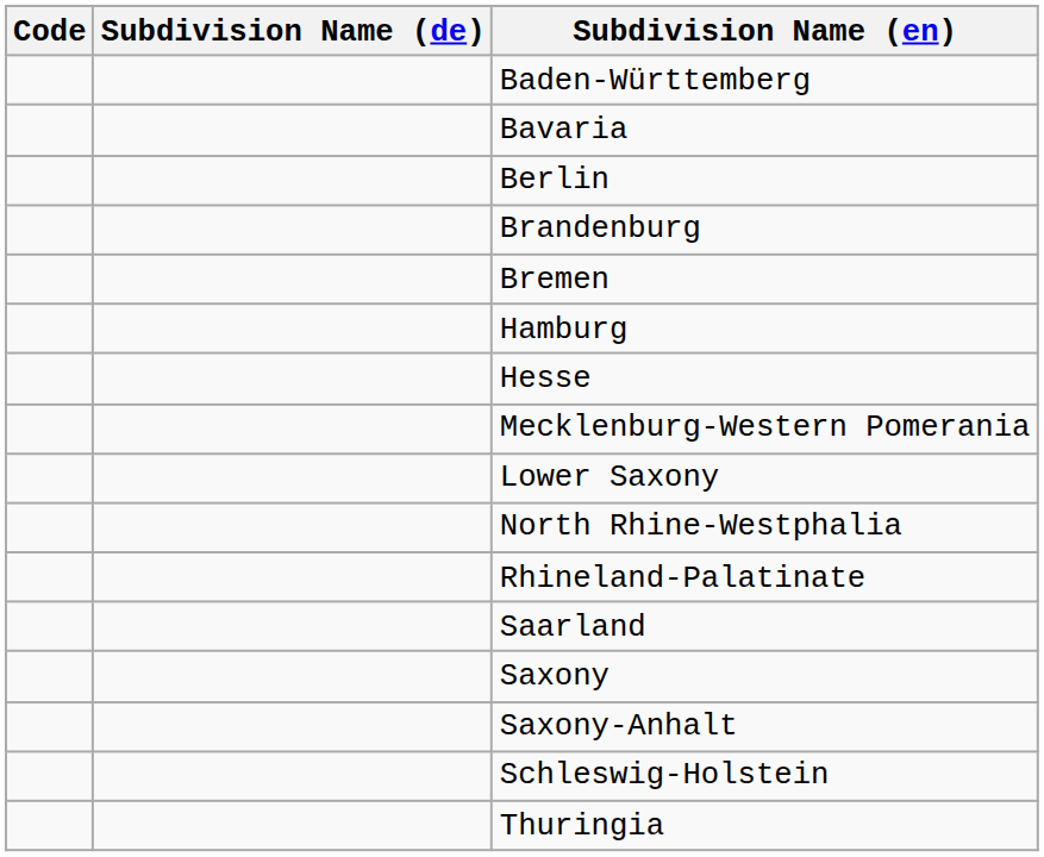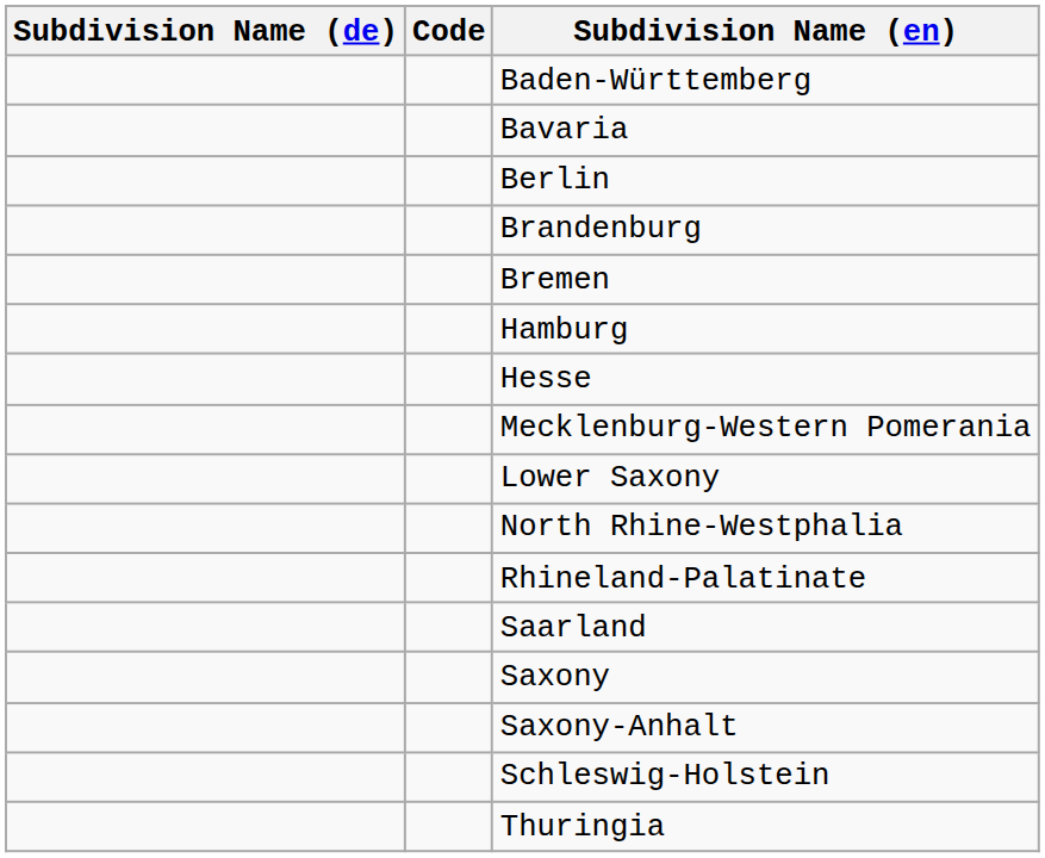columns swapped: Code <-> Subdivision Name (de)
